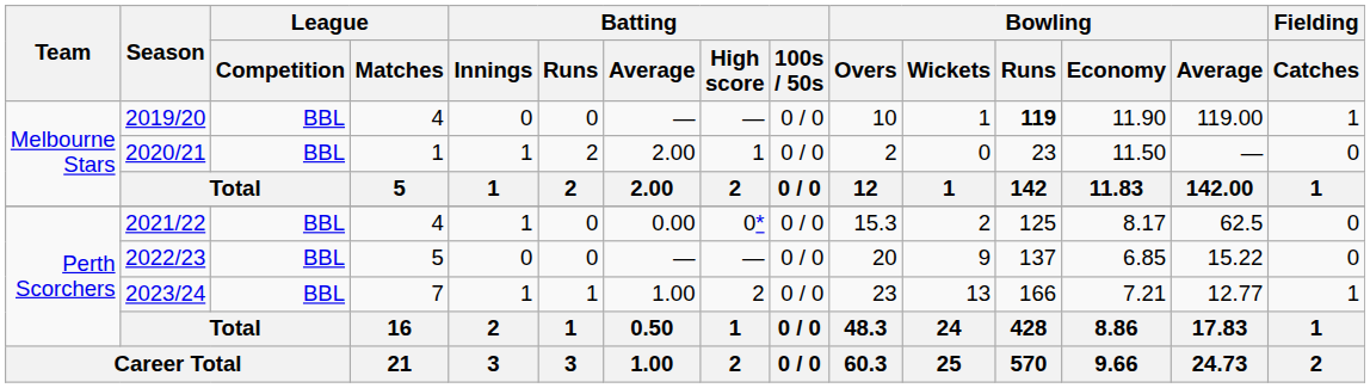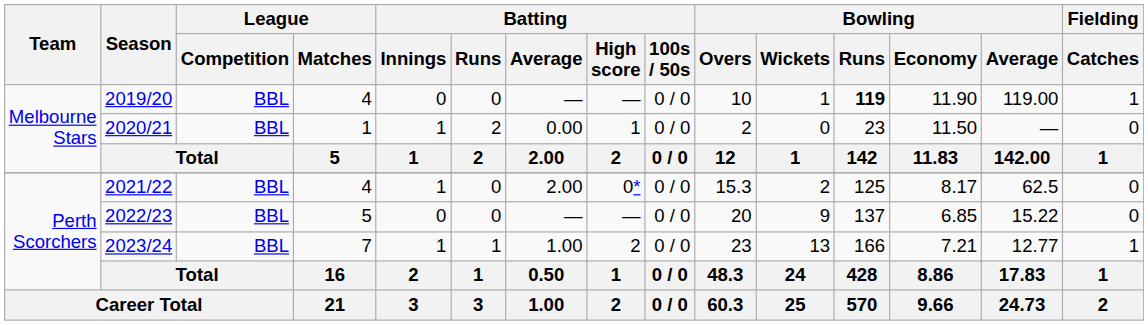2020/21 | Batting / Average: 2.00 -> 0.00
2021/22 | Batting / Average: 0.00 -> 2.00
